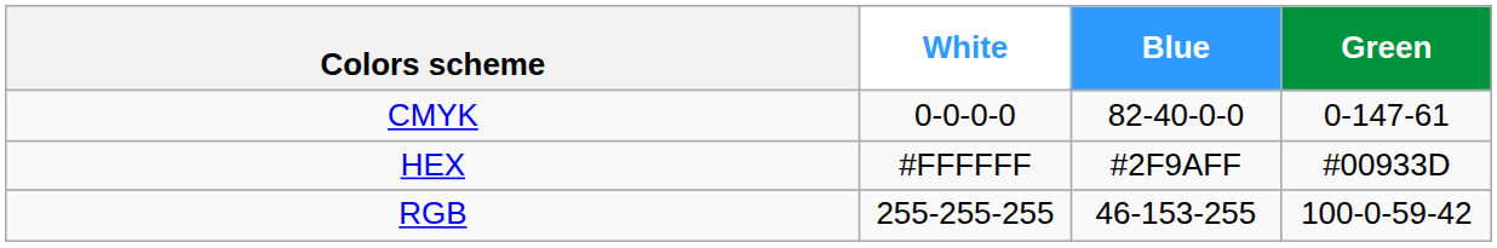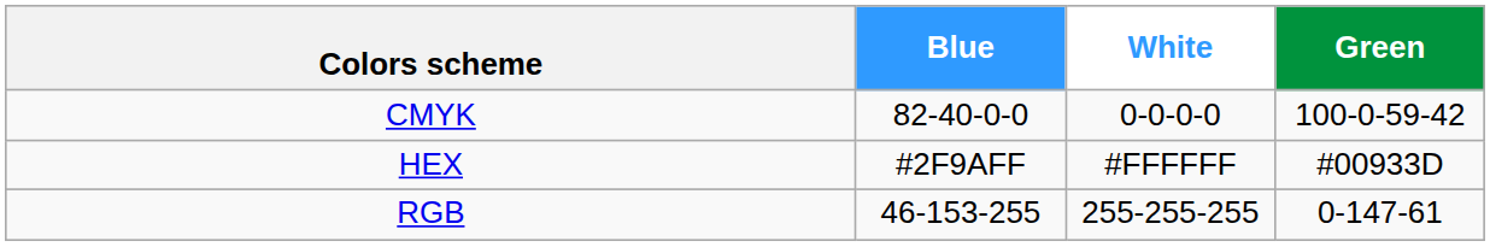columns swapped: Blue <-> White
CMYK | Green: 0-147-61 -> 100-0-59-42
RGB | Green: 100-0-59-42 -> 0-147-61
